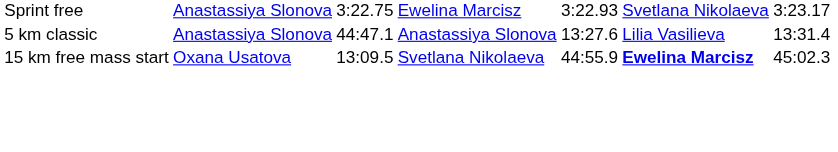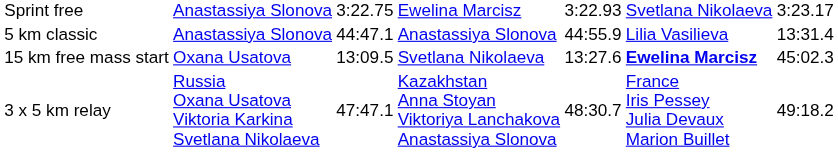5 km classic | column 5: 13:27.6 -> 44:55.9
15 km free mass start | column 5: 44:55.9 -> 13:27.6
+ row: 3 x 5 km relay | Russia Oxana Usatova Viktoria Karkina Svetlana Nikolaeva | 47:47.1 | Kazakhstan Anna Stoyan Viktoriya Lanchakova Anastassiya Slonova | 48:30.7 | France Iris Pessey Julia Devaux Marion Buillet | 49:18.2
